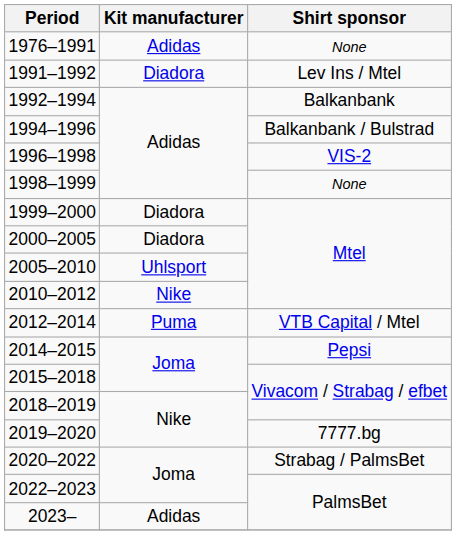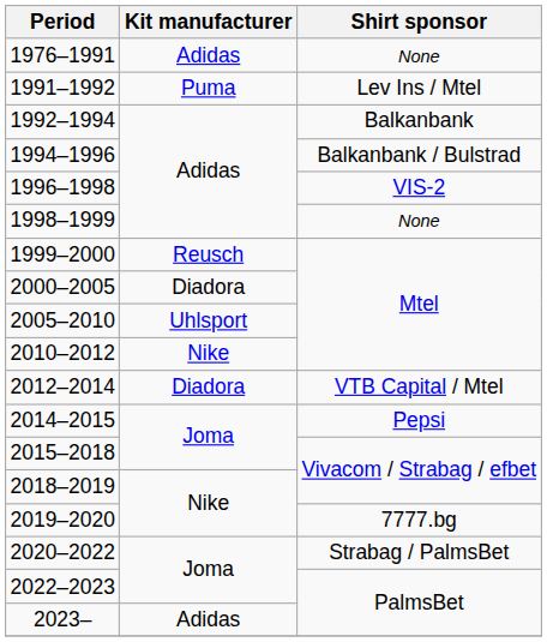1991–1992 | Kit manufacturer: Diadora -> Puma
1999–2000 | Kit manufacturer: Diadora -> Reusch
2012–2014 | Kit manufacturer: Puma -> Diadora
